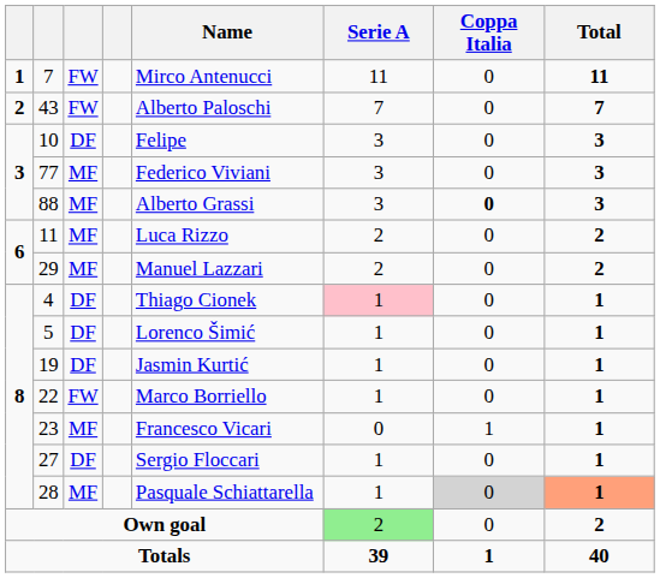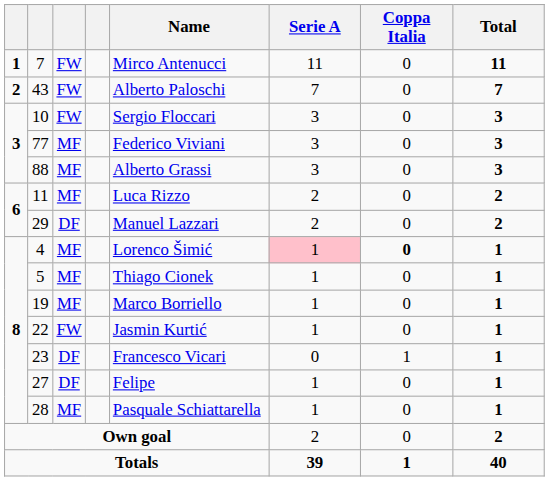10 | column 3: DF -> FW
10 | Name: Felipe -> Sergio Floccari
88 | Coppa Italia: bold -> normal
29 | column 3: MF -> DF
4 | column 3: DF -> MF
4 | Name: Thiago Cionek -> Lorenco Šimić
4 | Coppa Italia: normal -> bold
5 | column 3: DF -> MF
5 | Name: Lorenco Šimić -> Thiago Cionek
19 | column 3: DF -> MF
19 | Name: Jasmin Kurtić -> Marco Borriello
22 | Name: Marco Borriello -> Jasmin Kurtić
23 | column 3: MF -> DF
27 | Name: Sergio Floccari -> Felipe
28 | Coppa Italia: lightgrey background -> no background
28 | Total: lightsalmon background -> no background
Own goal | Serie A: lightgreen background -> no background
